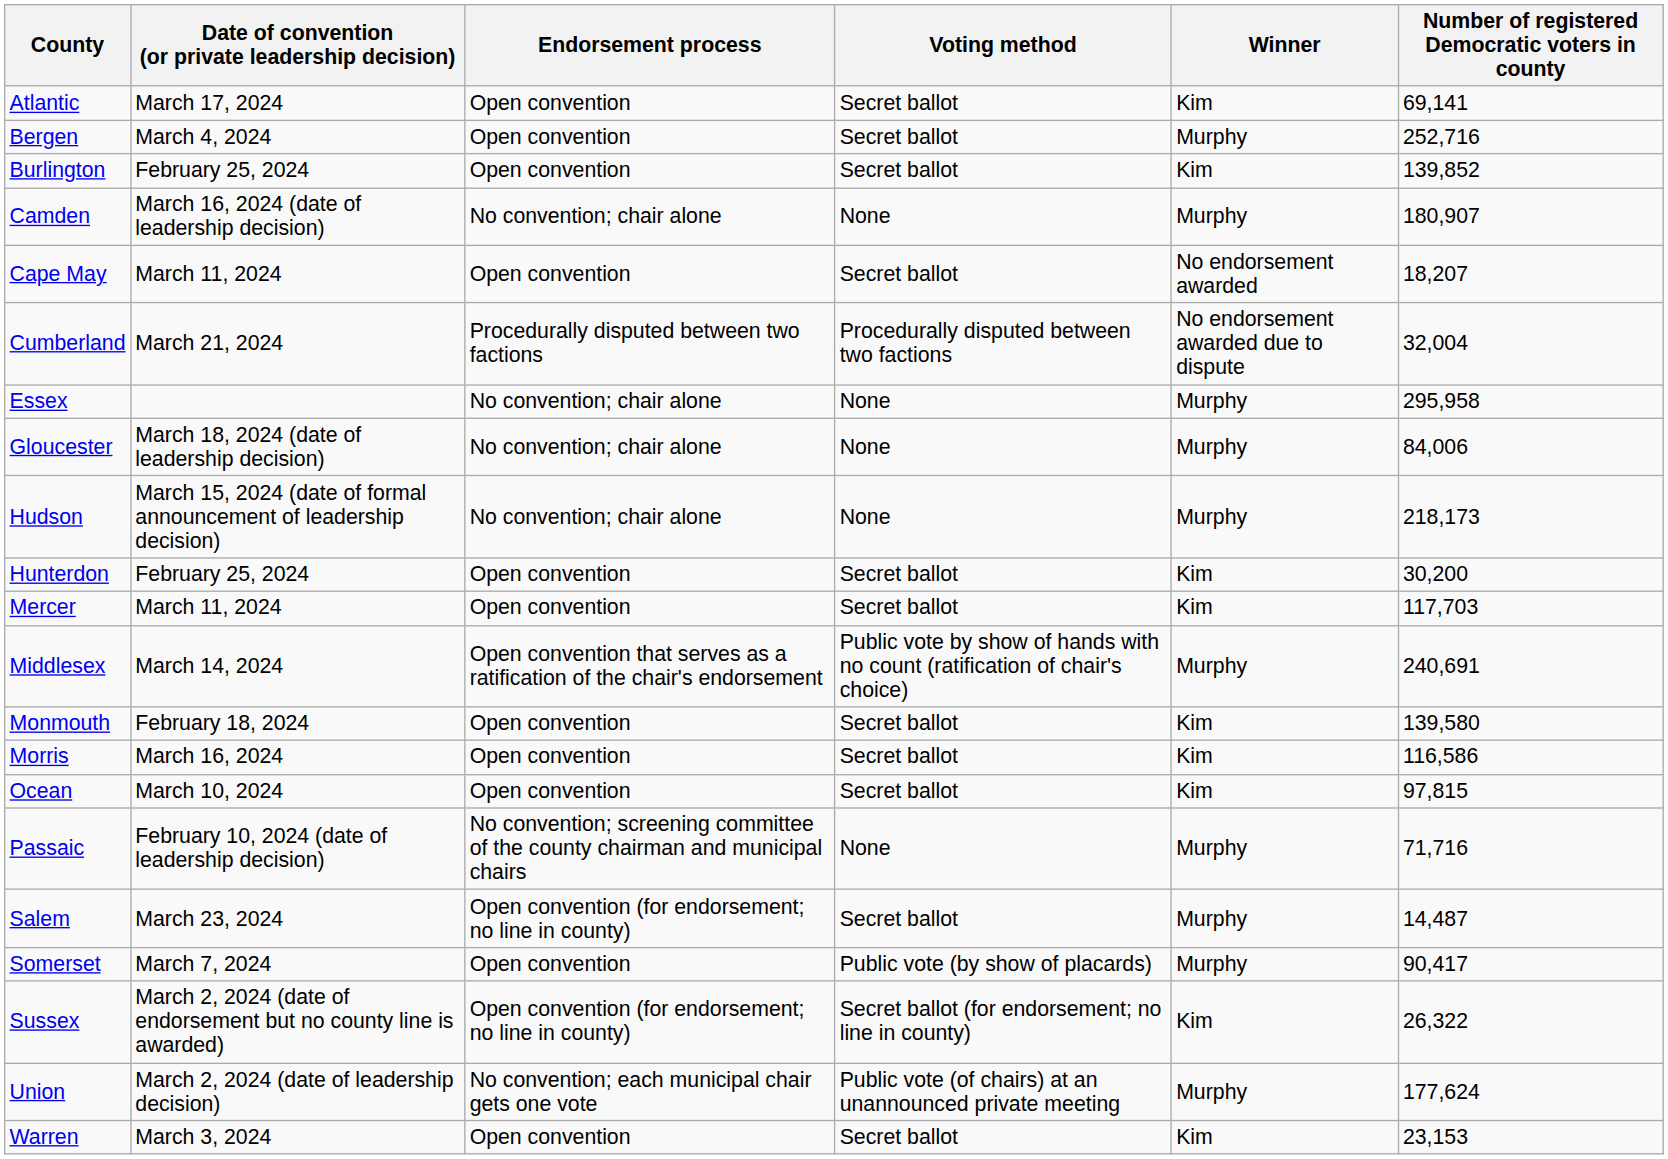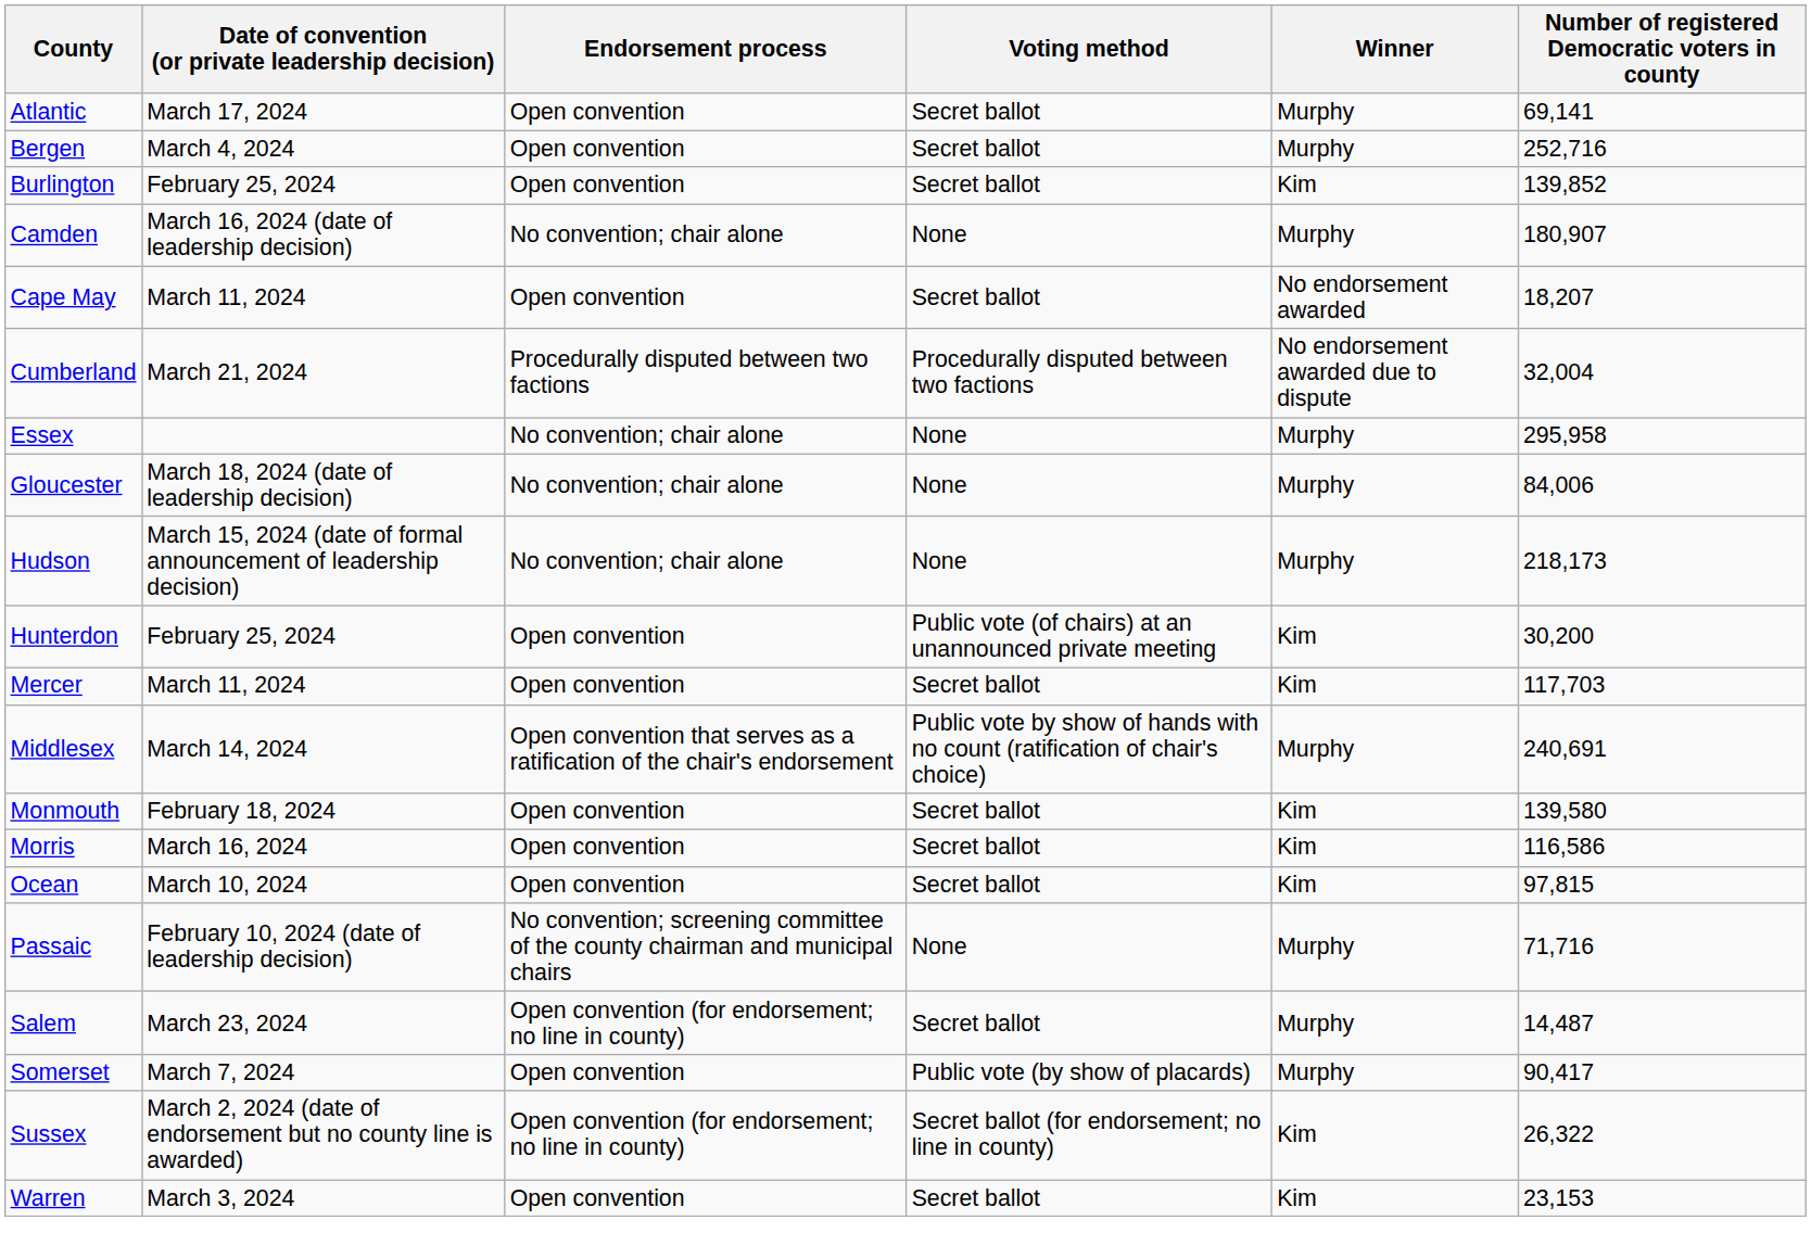Atlantic | Winner: Kim -> Murphy
Hunterdon | Voting method: Secret ballot -> Public vote (of chairs) at an unannounced private meeting
- row: Union | March 2, 2024 (date of leadership decision) | No convention; each municipal chair gets one vote | Public vote (of chairs) at an unannounced private meeting | Murphy | 177,624
